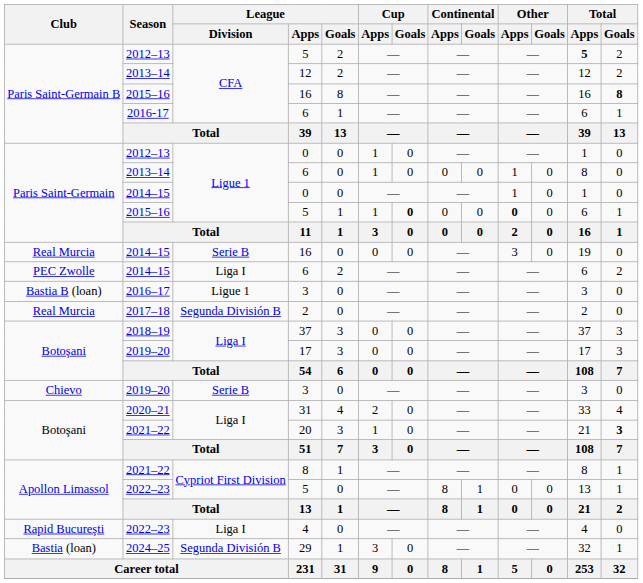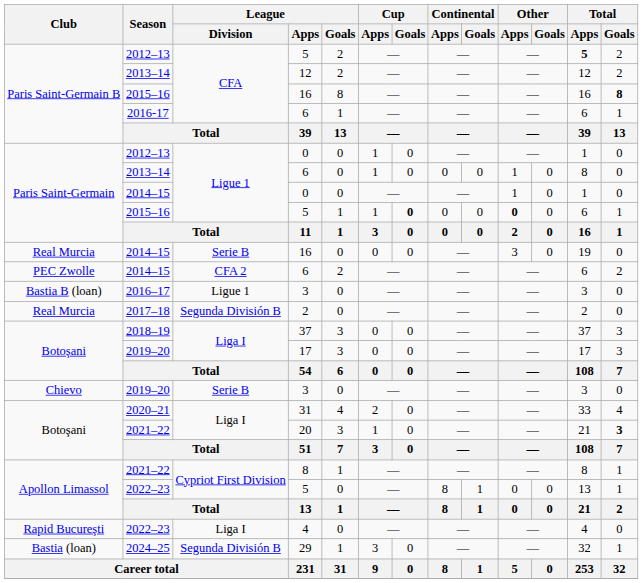2014–15 / 6 | League / Division: Liga I -> CFA 2
